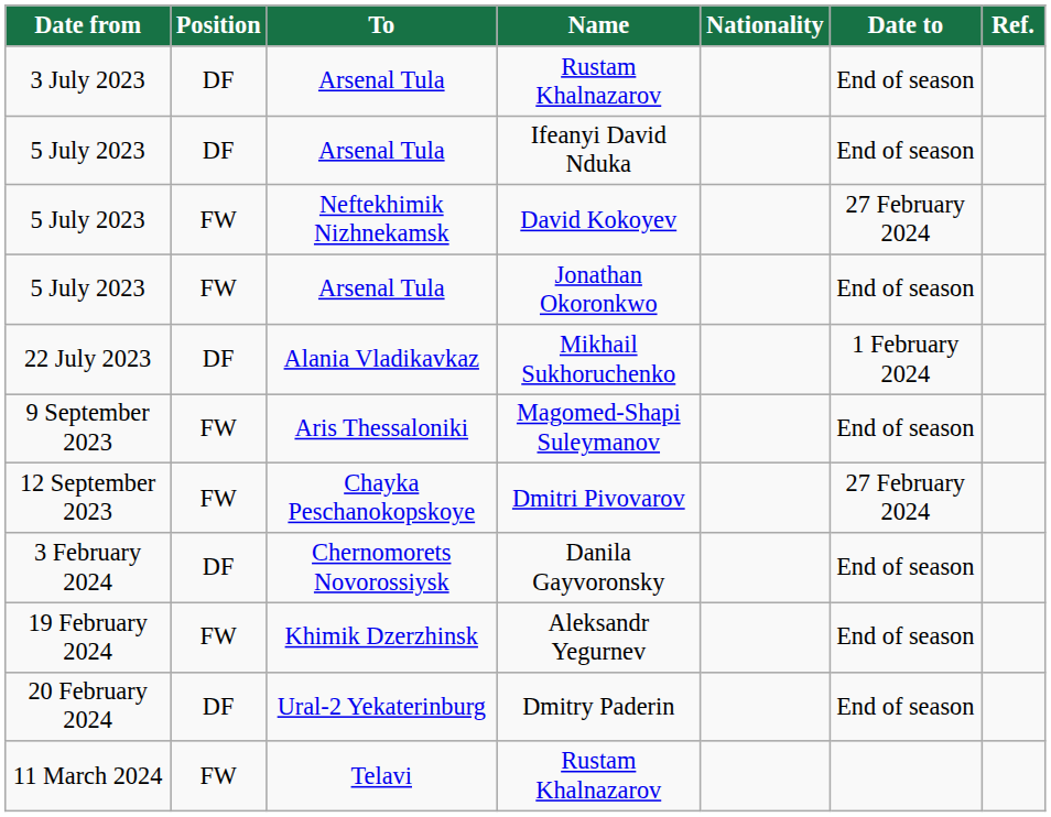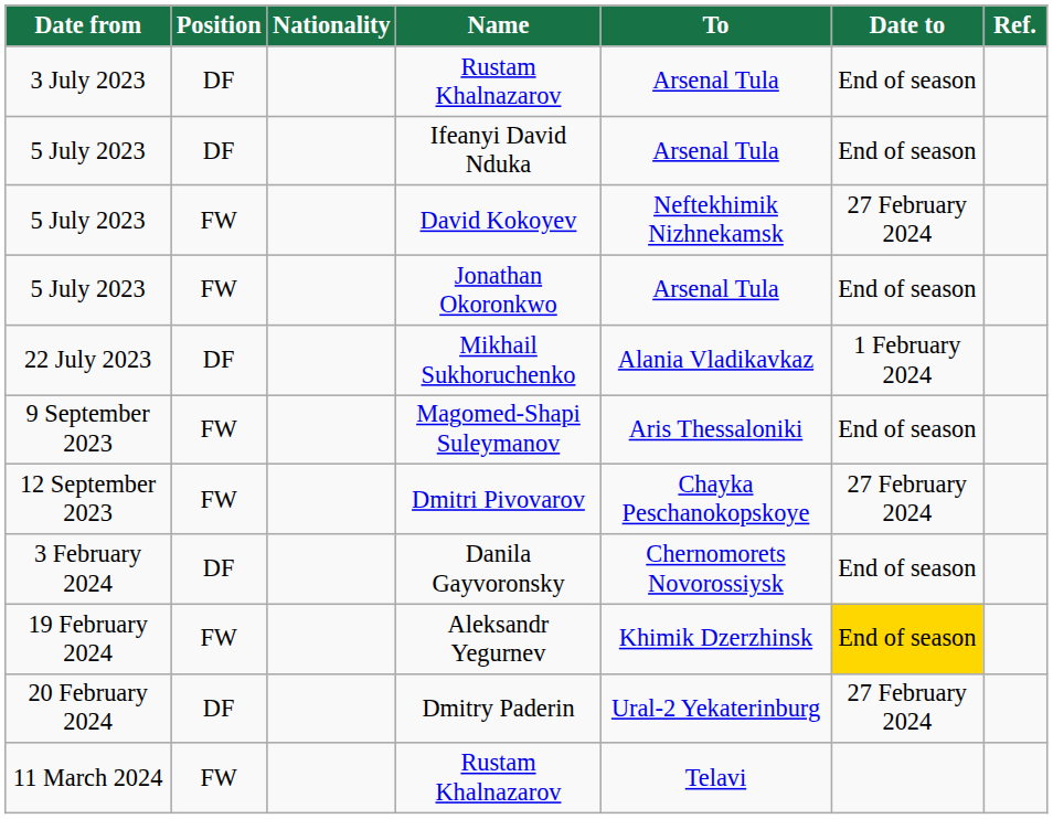columns swapped: Nationality <-> To
Aleksandr Yegurnev | Date to: no background -> gold background
Dmitry Paderin | Date to: End of season -> 27 February 2024
